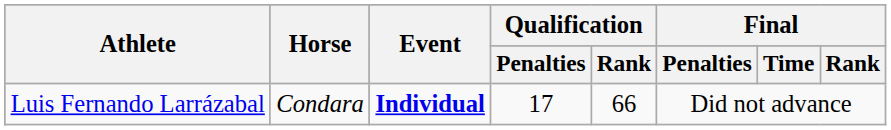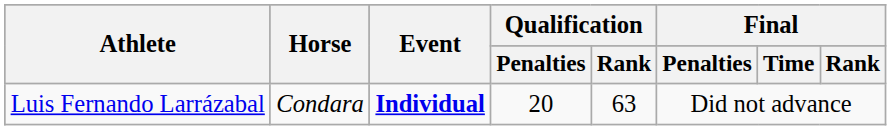Luis Fernando Larrázabal | Qualification / Penalties: 17 -> 20
Luis Fernando Larrázabal | Qualification / Rank: 66 -> 63
